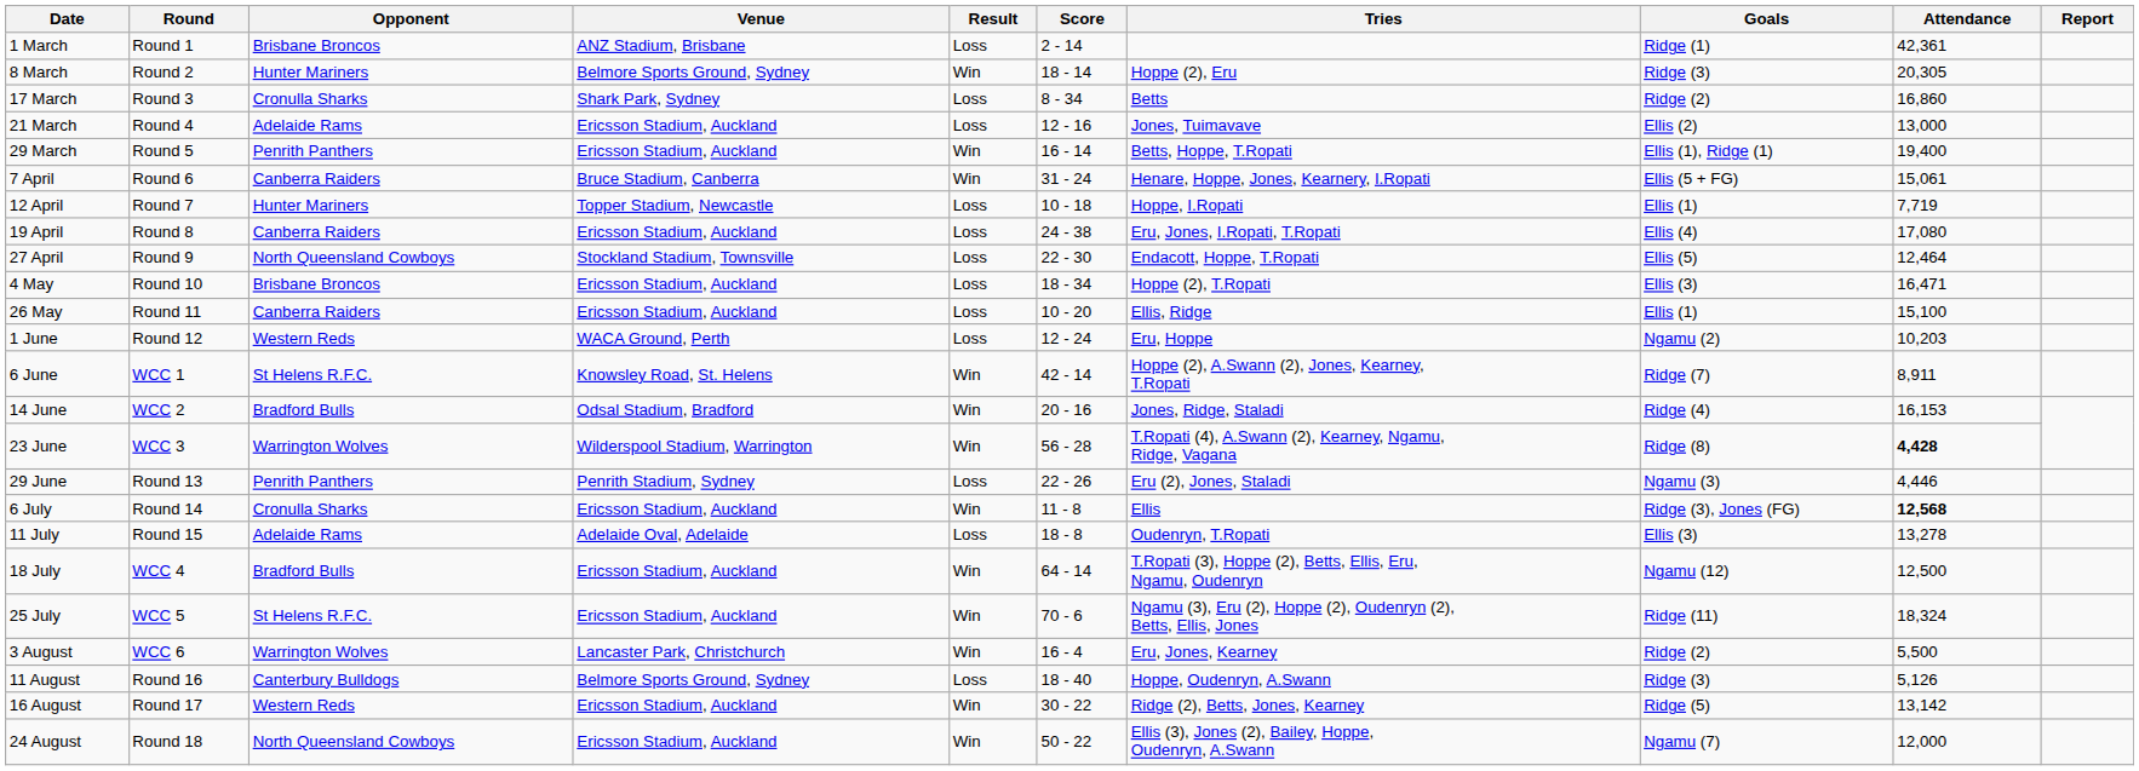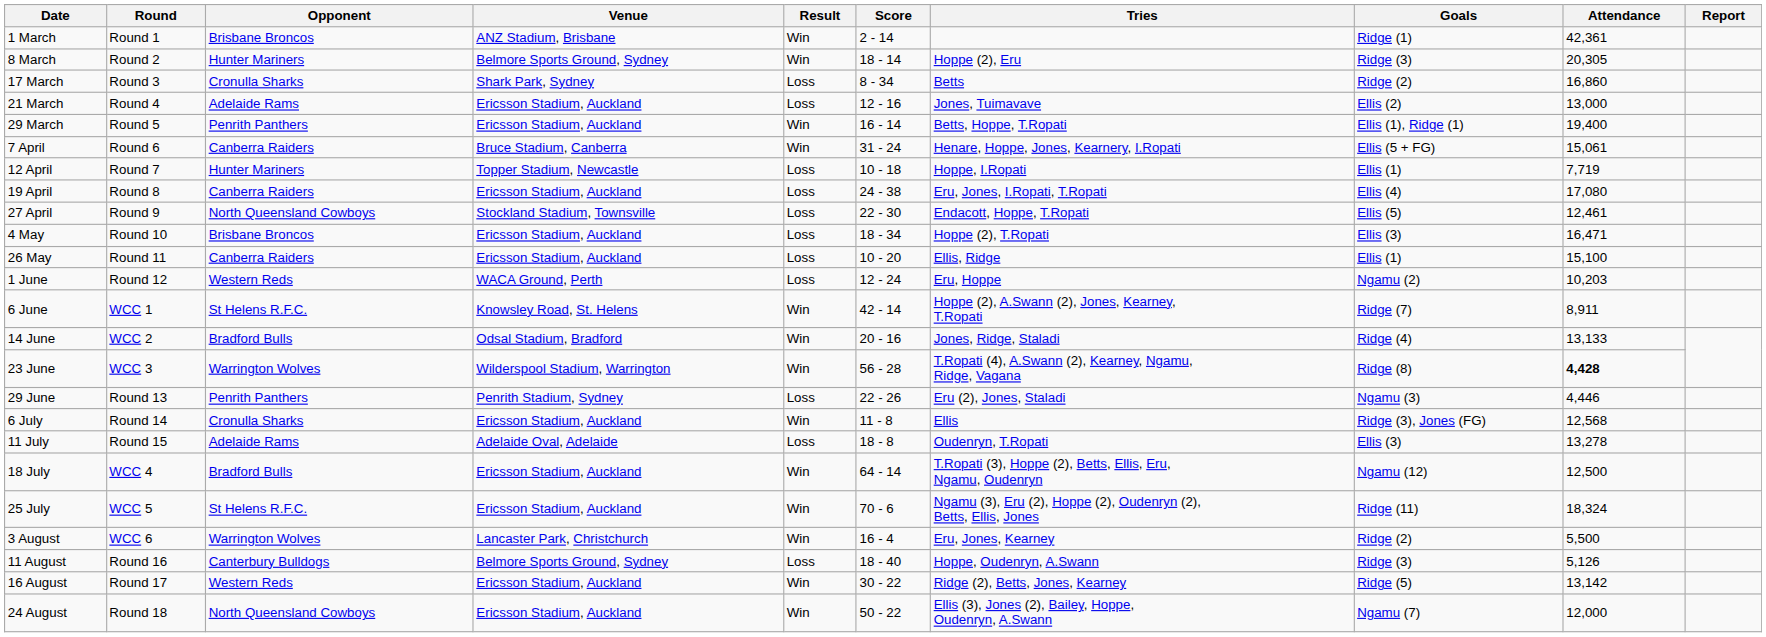1 March | Result: Loss -> Win
27 April | Attendance: 12,464 -> 12,461
14 June | Attendance: 16,153 -> 13,133
6 July | Attendance: bold -> normal
